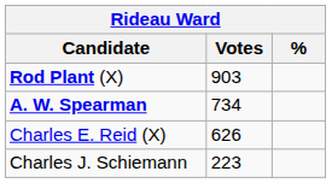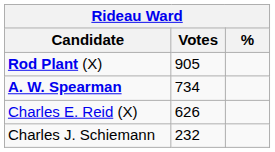Rod Plant (X) | Votes: 903 -> 905
Charles J. Schiemann | Votes: 223 -> 232
